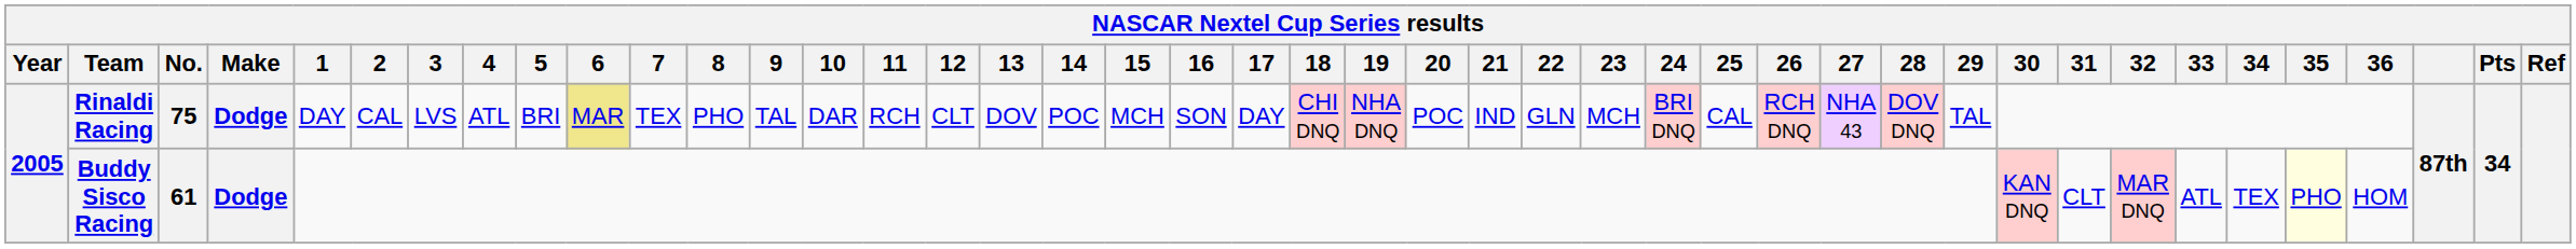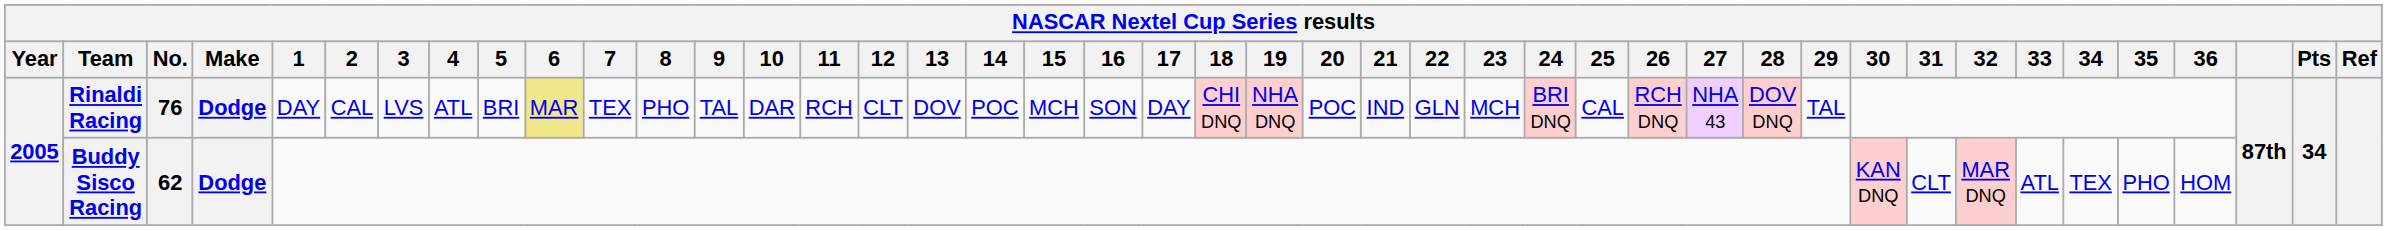Rinaldi Racing | No.: 75 -> 76
Buddy Sisco Racing | No.: 61 -> 62
Buddy Sisco Racing | 35: lightyellow background -> no background
